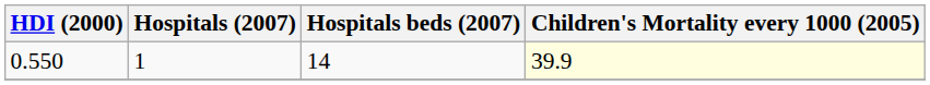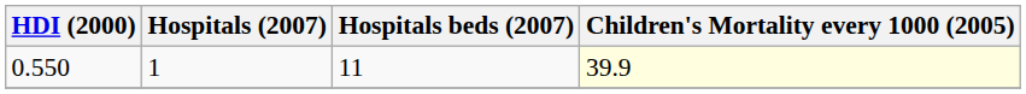0.550 | Hospitals beds (2007): 14 -> 11
